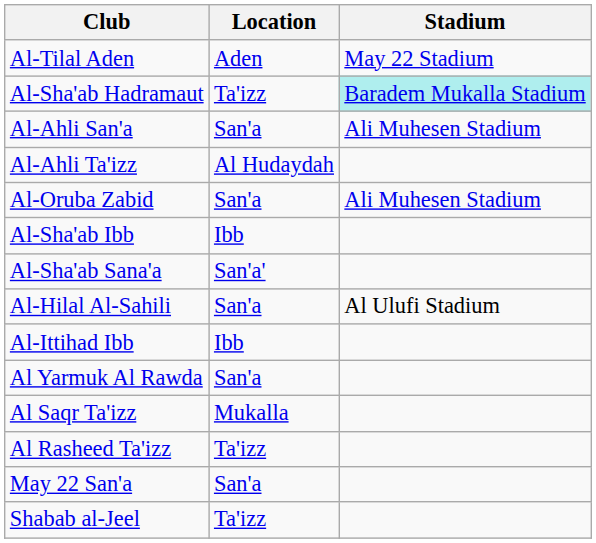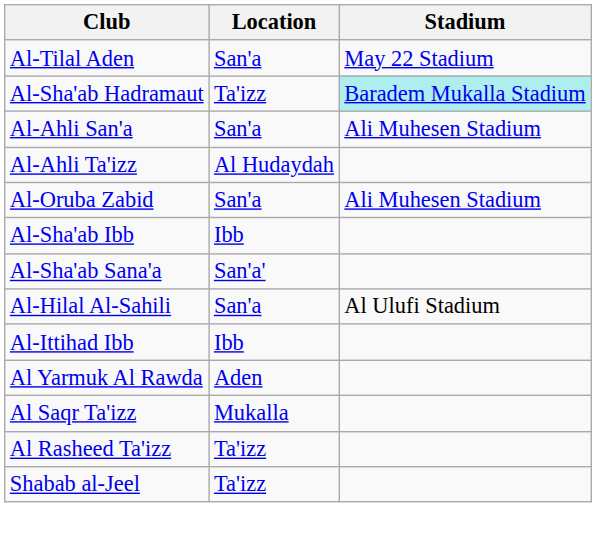Al-Tilal Aden | Location: Aden -> San'a
Al Yarmuk Al Rawda | Location: San'a -> Aden
- row: May 22 San'a | San'a
